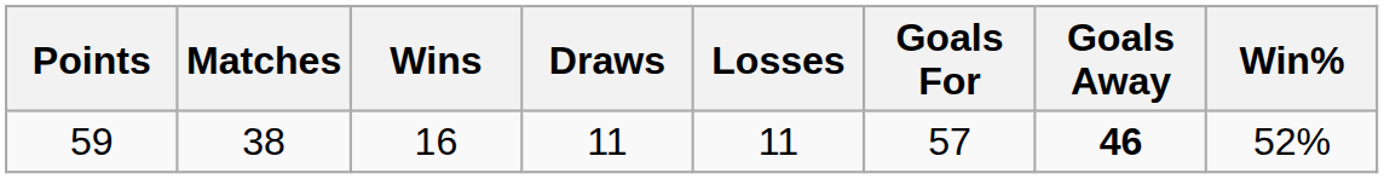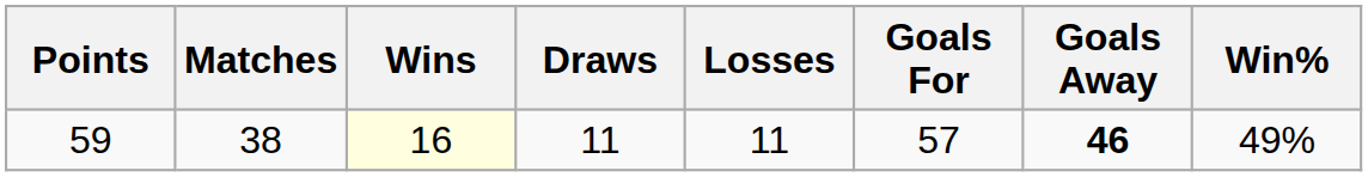59 | Wins: no background -> lightyellow background
59 | Win%: 52% -> 49%
